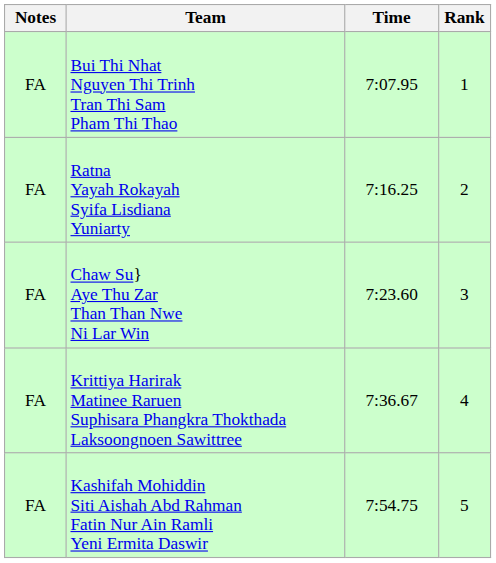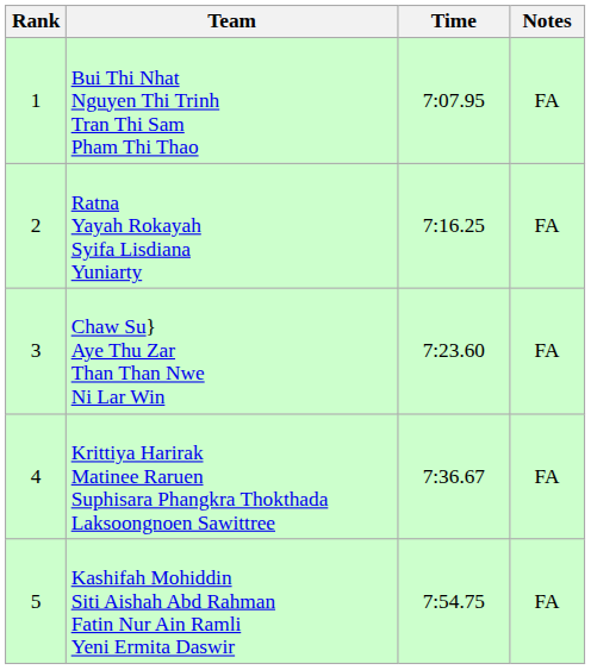columns swapped: Rank <-> Notes
